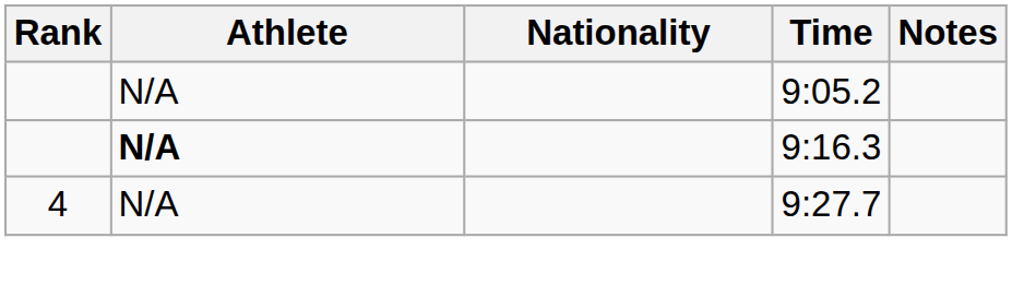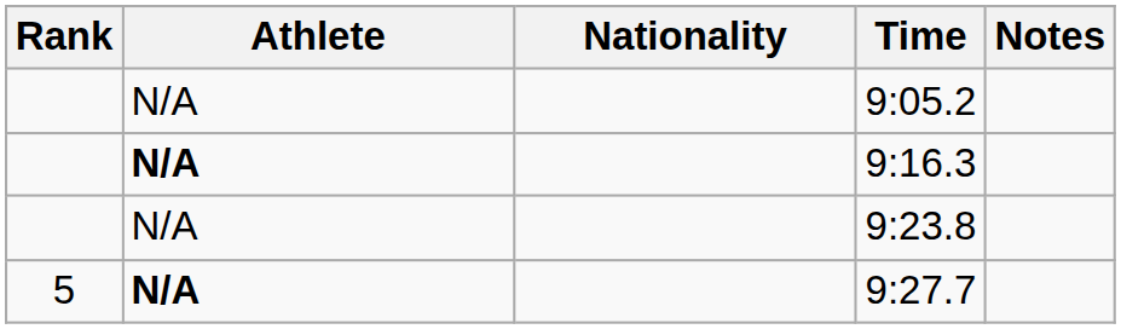+ row: N/A | 9:23.8
9:27.7 | Rank: 4 -> 5
9:27.7 | Athlete: normal -> bold
